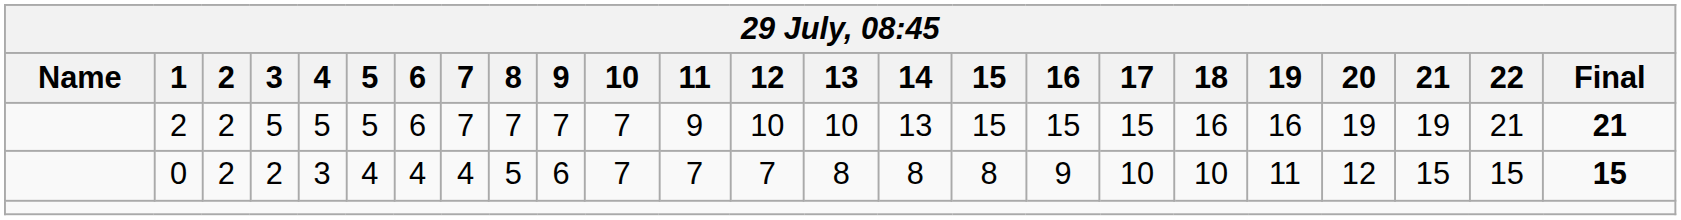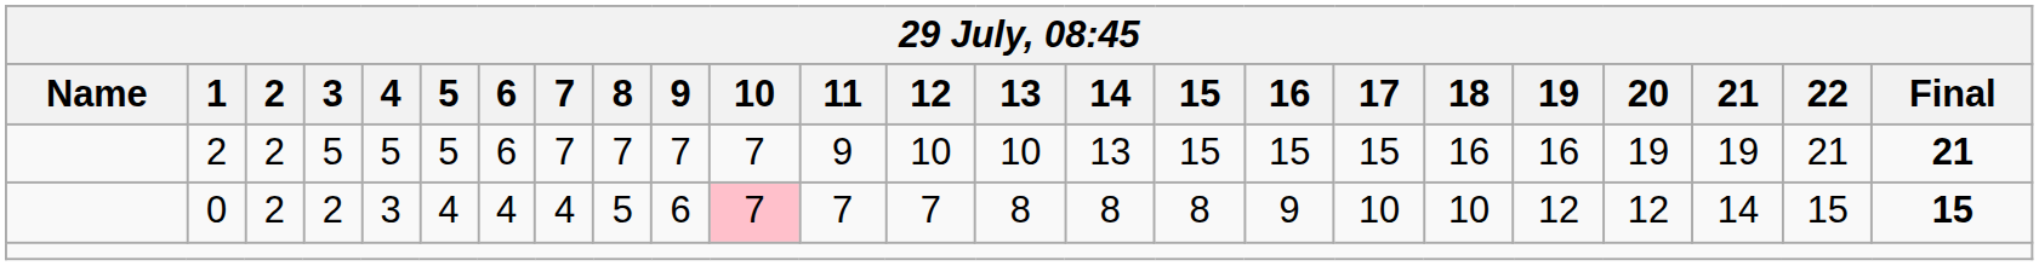0 | 10: no background -> pink background
0 | 19: 11 -> 12
0 | 21: 15 -> 14
